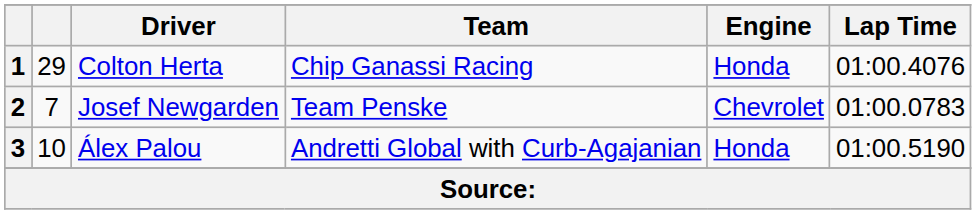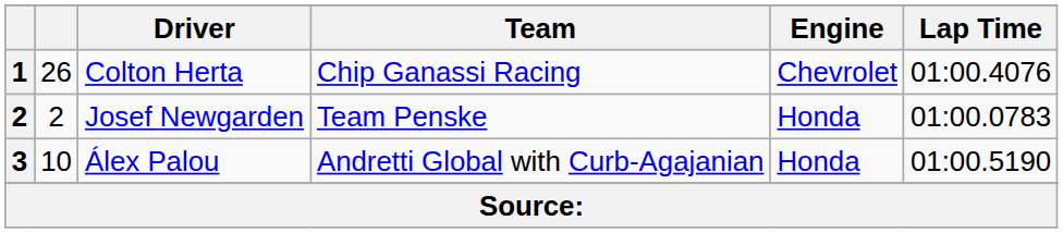Colton Herta | column 2: 29 -> 26
Colton Herta | Engine: Honda -> Chevrolet
Josef Newgarden | column 2: 7 -> 2
Josef Newgarden | Engine: Chevrolet -> Honda
